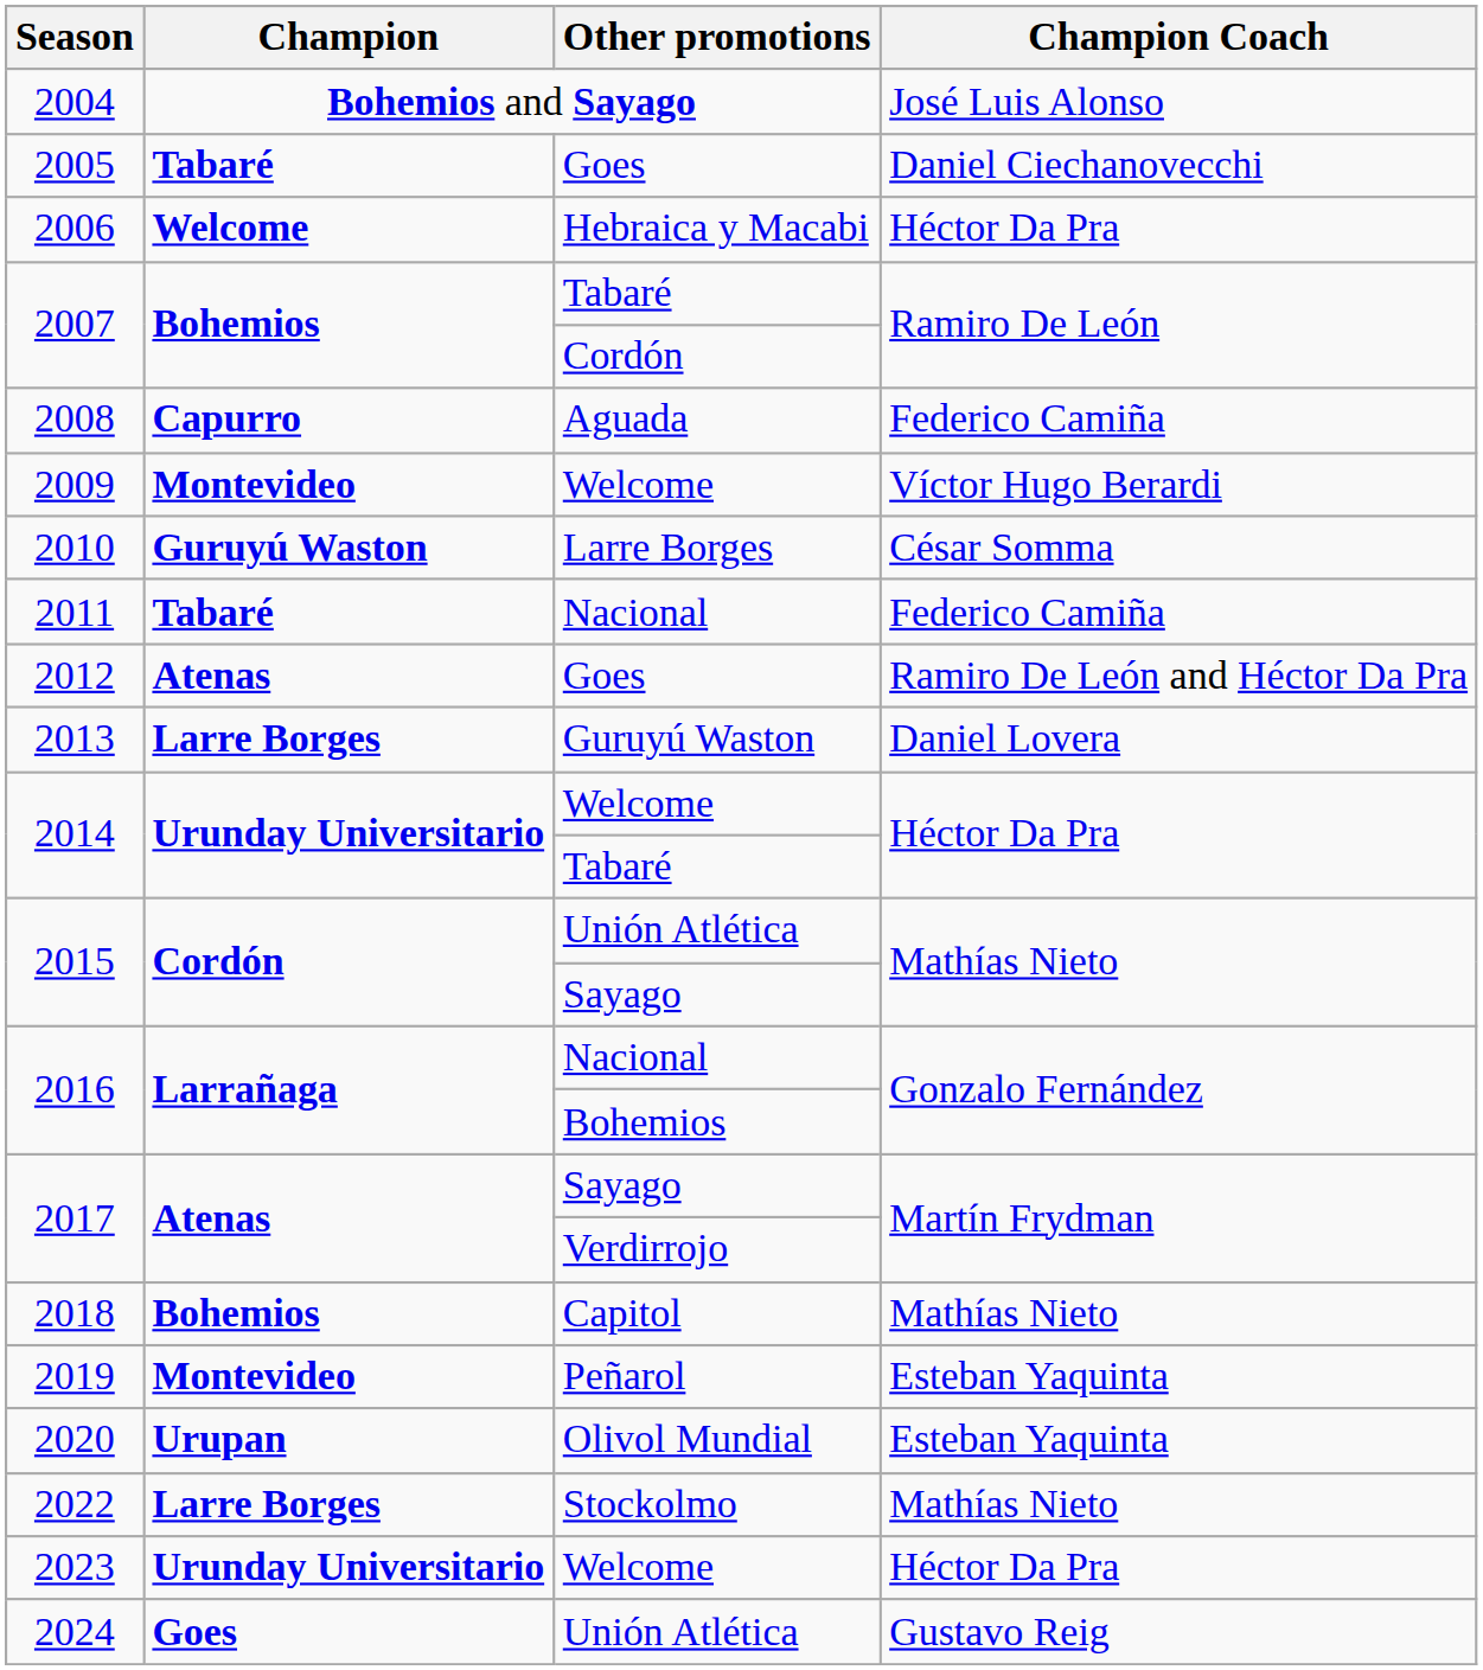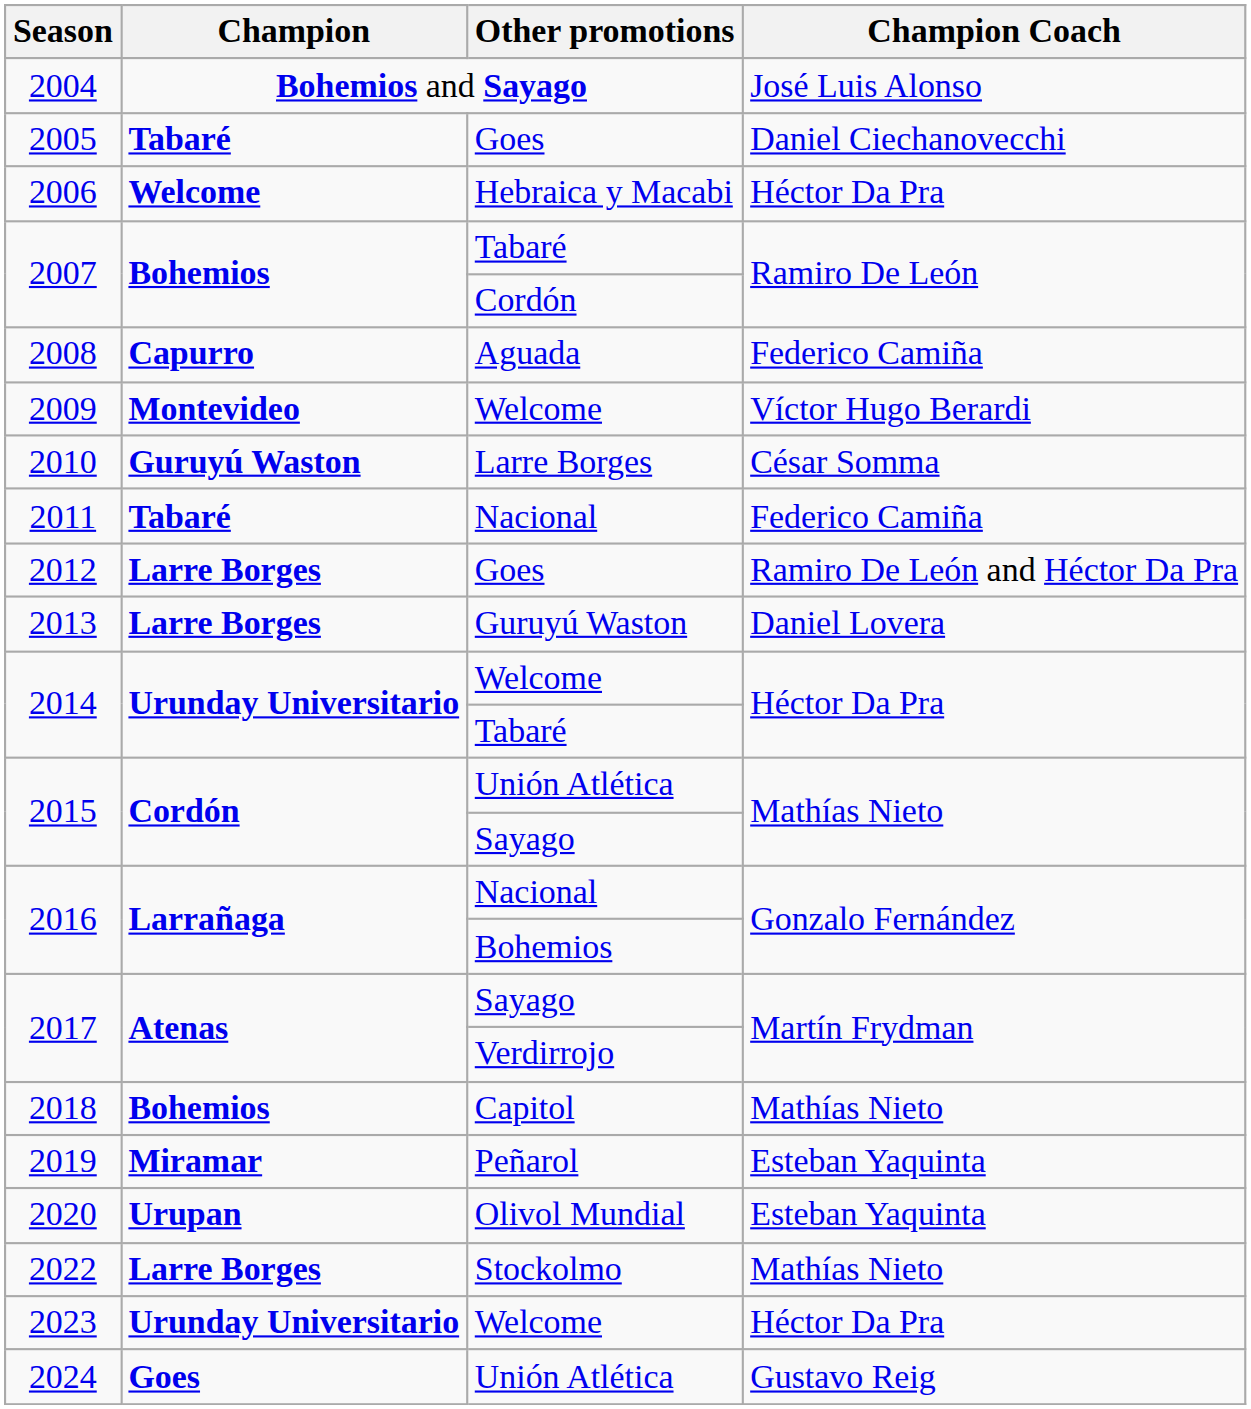2012 | Champion: Atenas -> Larre Borges
2019 | Champion: Montevideo -> Miramar
